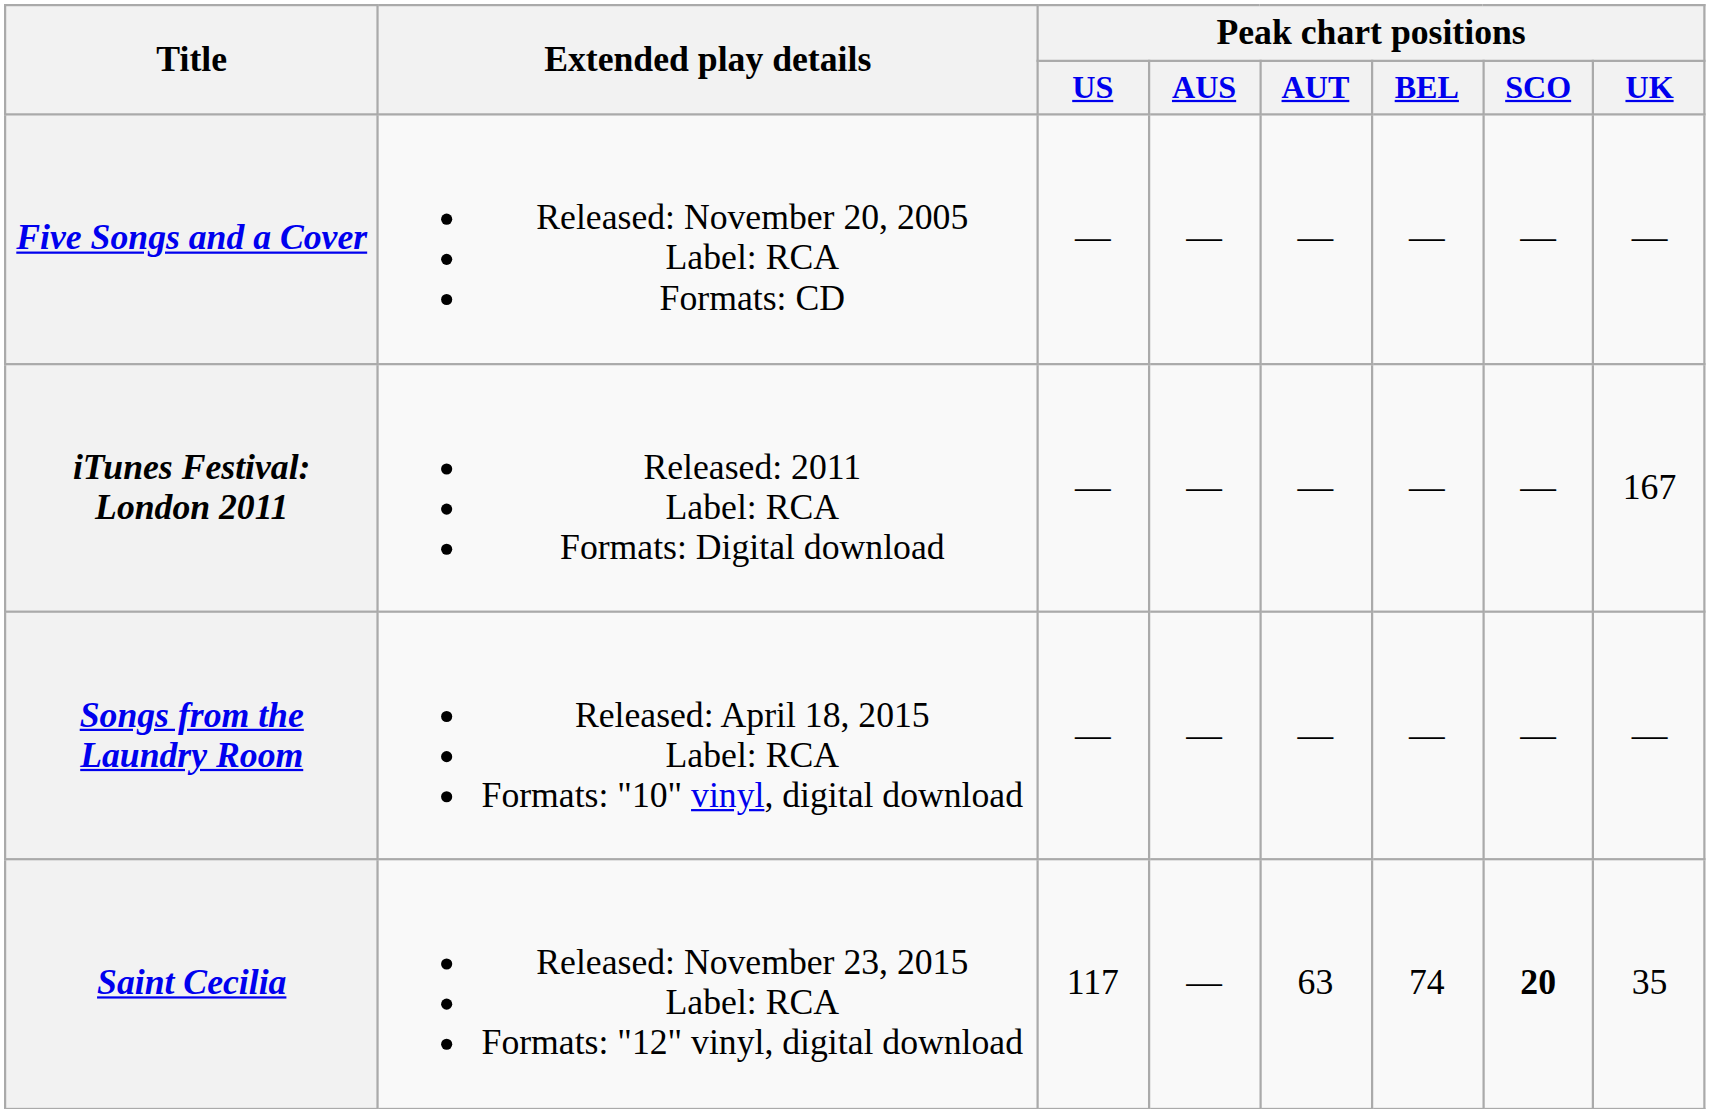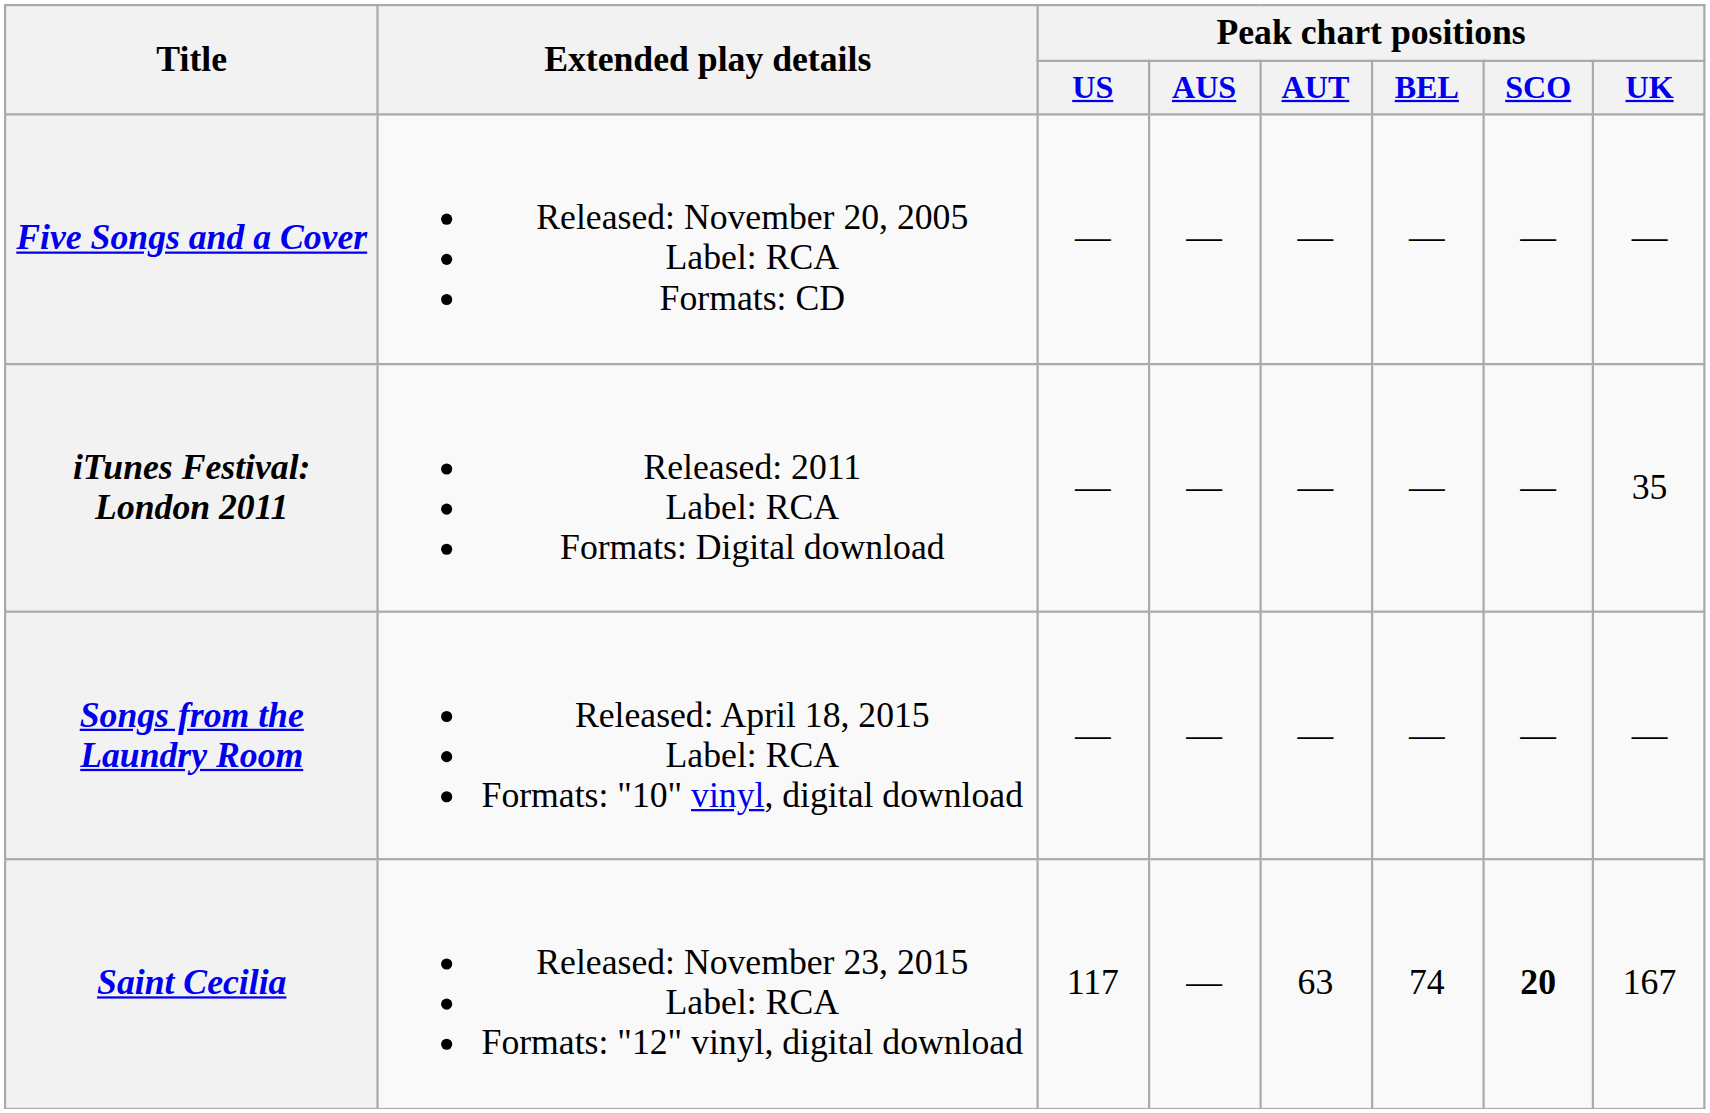iTunes Festival: London 2011 | Peak chart positions / UK: 167 -> 35
Saint Cecilia | Peak chart positions / UK: 35 -> 167
